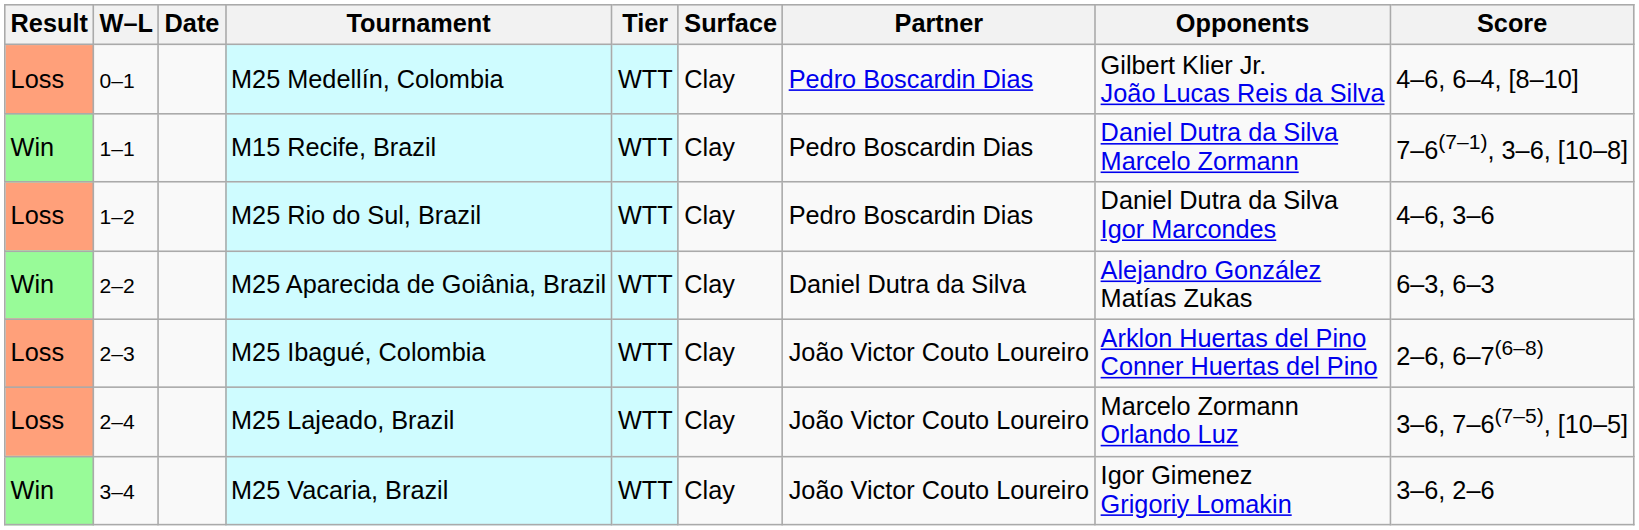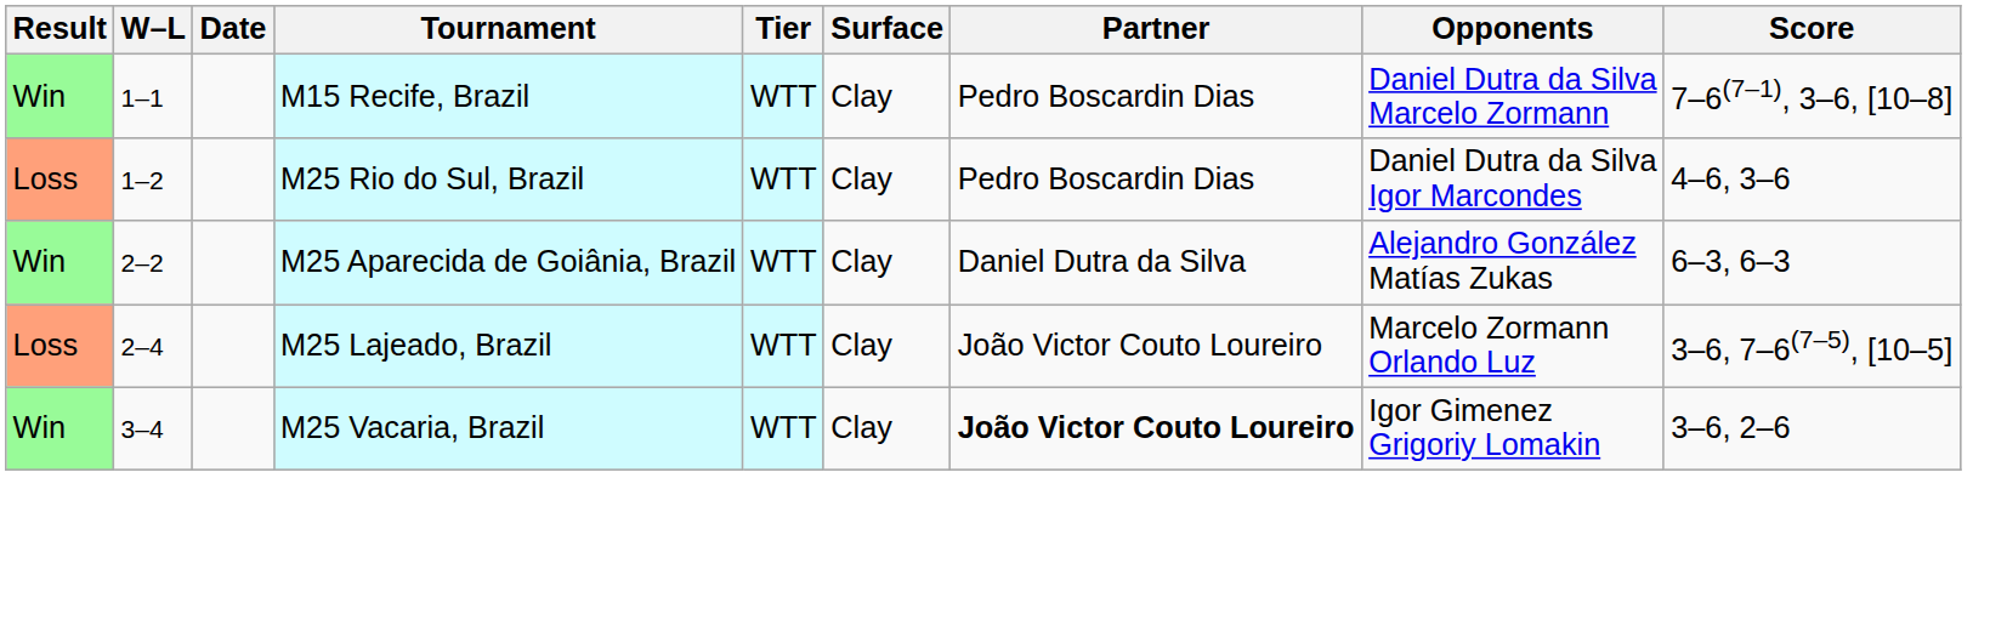- row: Loss | 0–1 | M25 Medellín, Colombia | WTT | Clay | Pedro Boscardin Dias | Gilbert Klier Jr. João Lucas Reis da Silva | 4–6, 6–4, [8–10]
- row: Loss | 2–3 | M25 Ibagué, Colombia | WTT | Clay | João Victor Couto Loureiro | Arklon Huertas del Pino Conner Huertas del Pino | 2–6, 6–7(6–8)
M25 Vacaria, Brazil | Partner: normal -> bold
